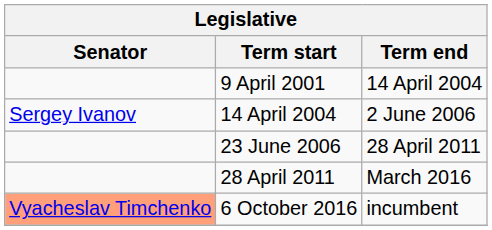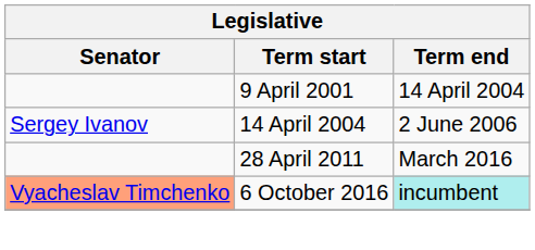- row: 23 June 2006 | 28 April 2011
6 October 2016 | Term end: no background -> paleturquoise background
